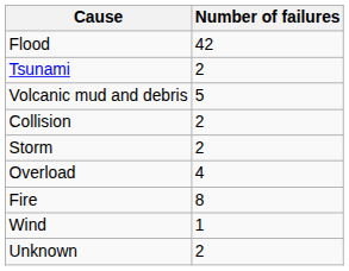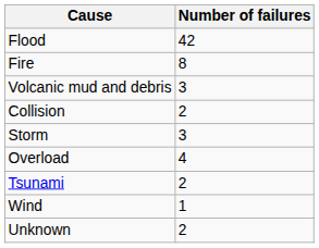rows swapped: Fire <-> Tsunami
Volcanic mud and debris | Number of failures: 5 -> 3
Storm | Number of failures: 2 -> 3
